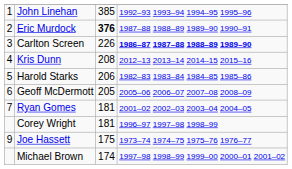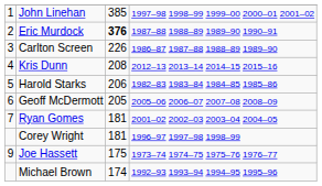John Linehan | column 4: 1992–93 1993–94 1994–95 1995–96 -> 1997–98 1998–99 1999–00 2000–01 2001–02
Carlton Screen | column 4: bold -> normal
Michael Brown | column 4: 1997–98 1998–99 1999–00 2000–01 2001–02 -> 1992–93 1993–94 1994–95 1995–96
